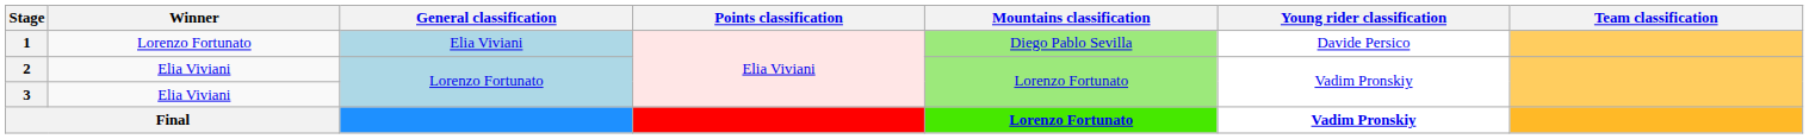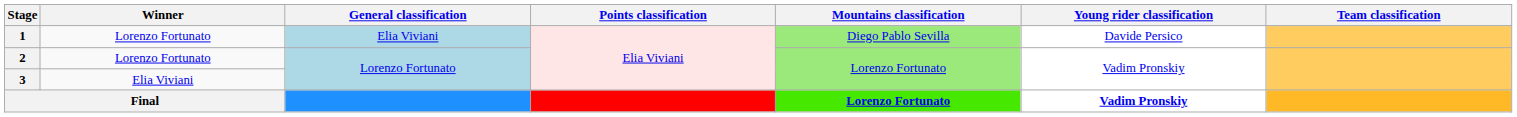2 | Winner: Elia Viviani -> Lorenzo Fortunato
